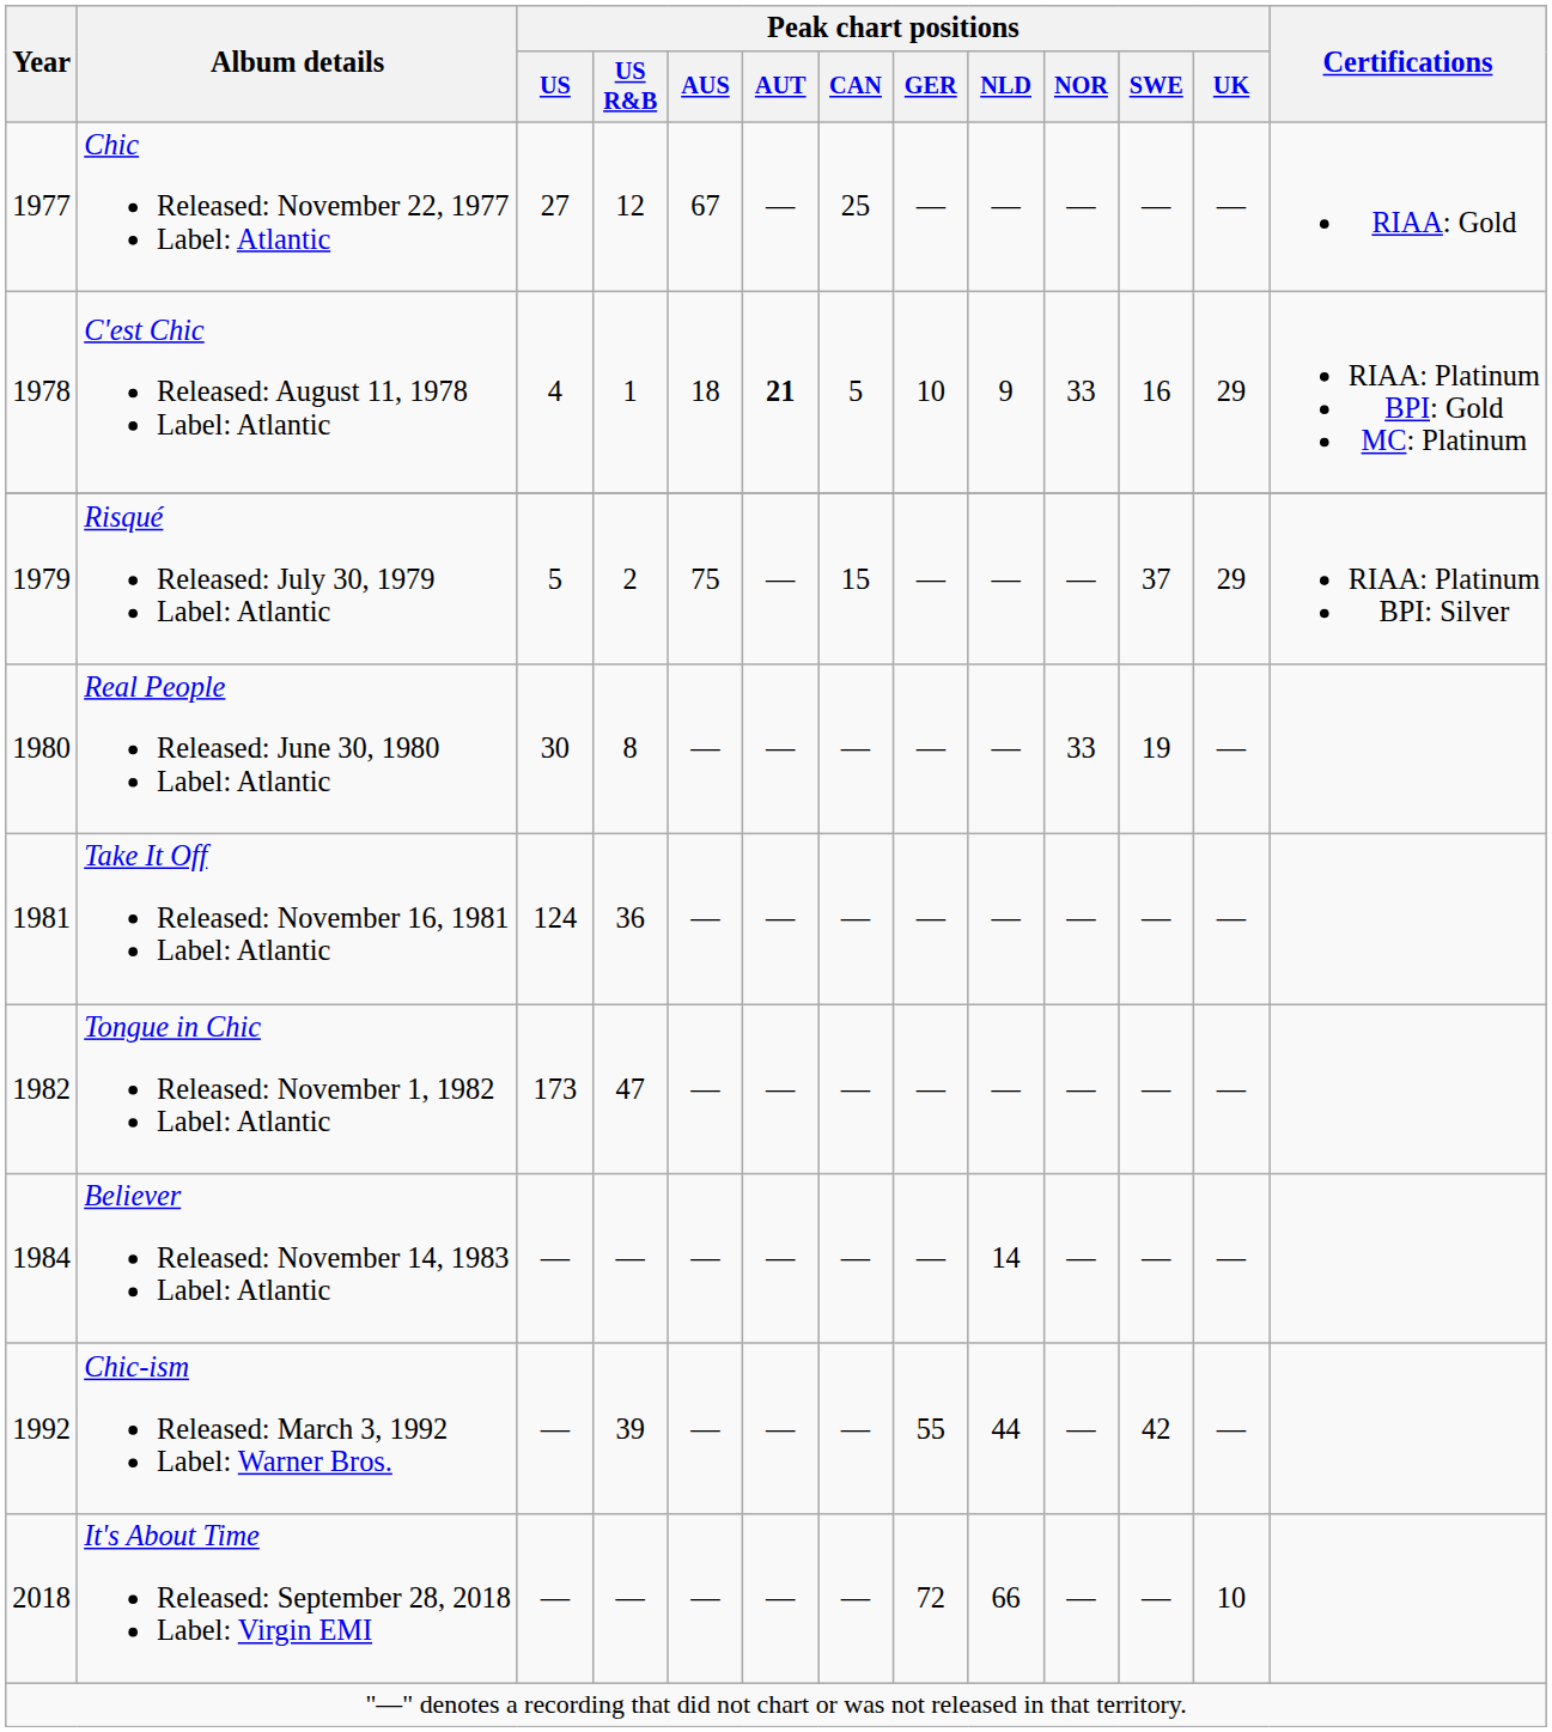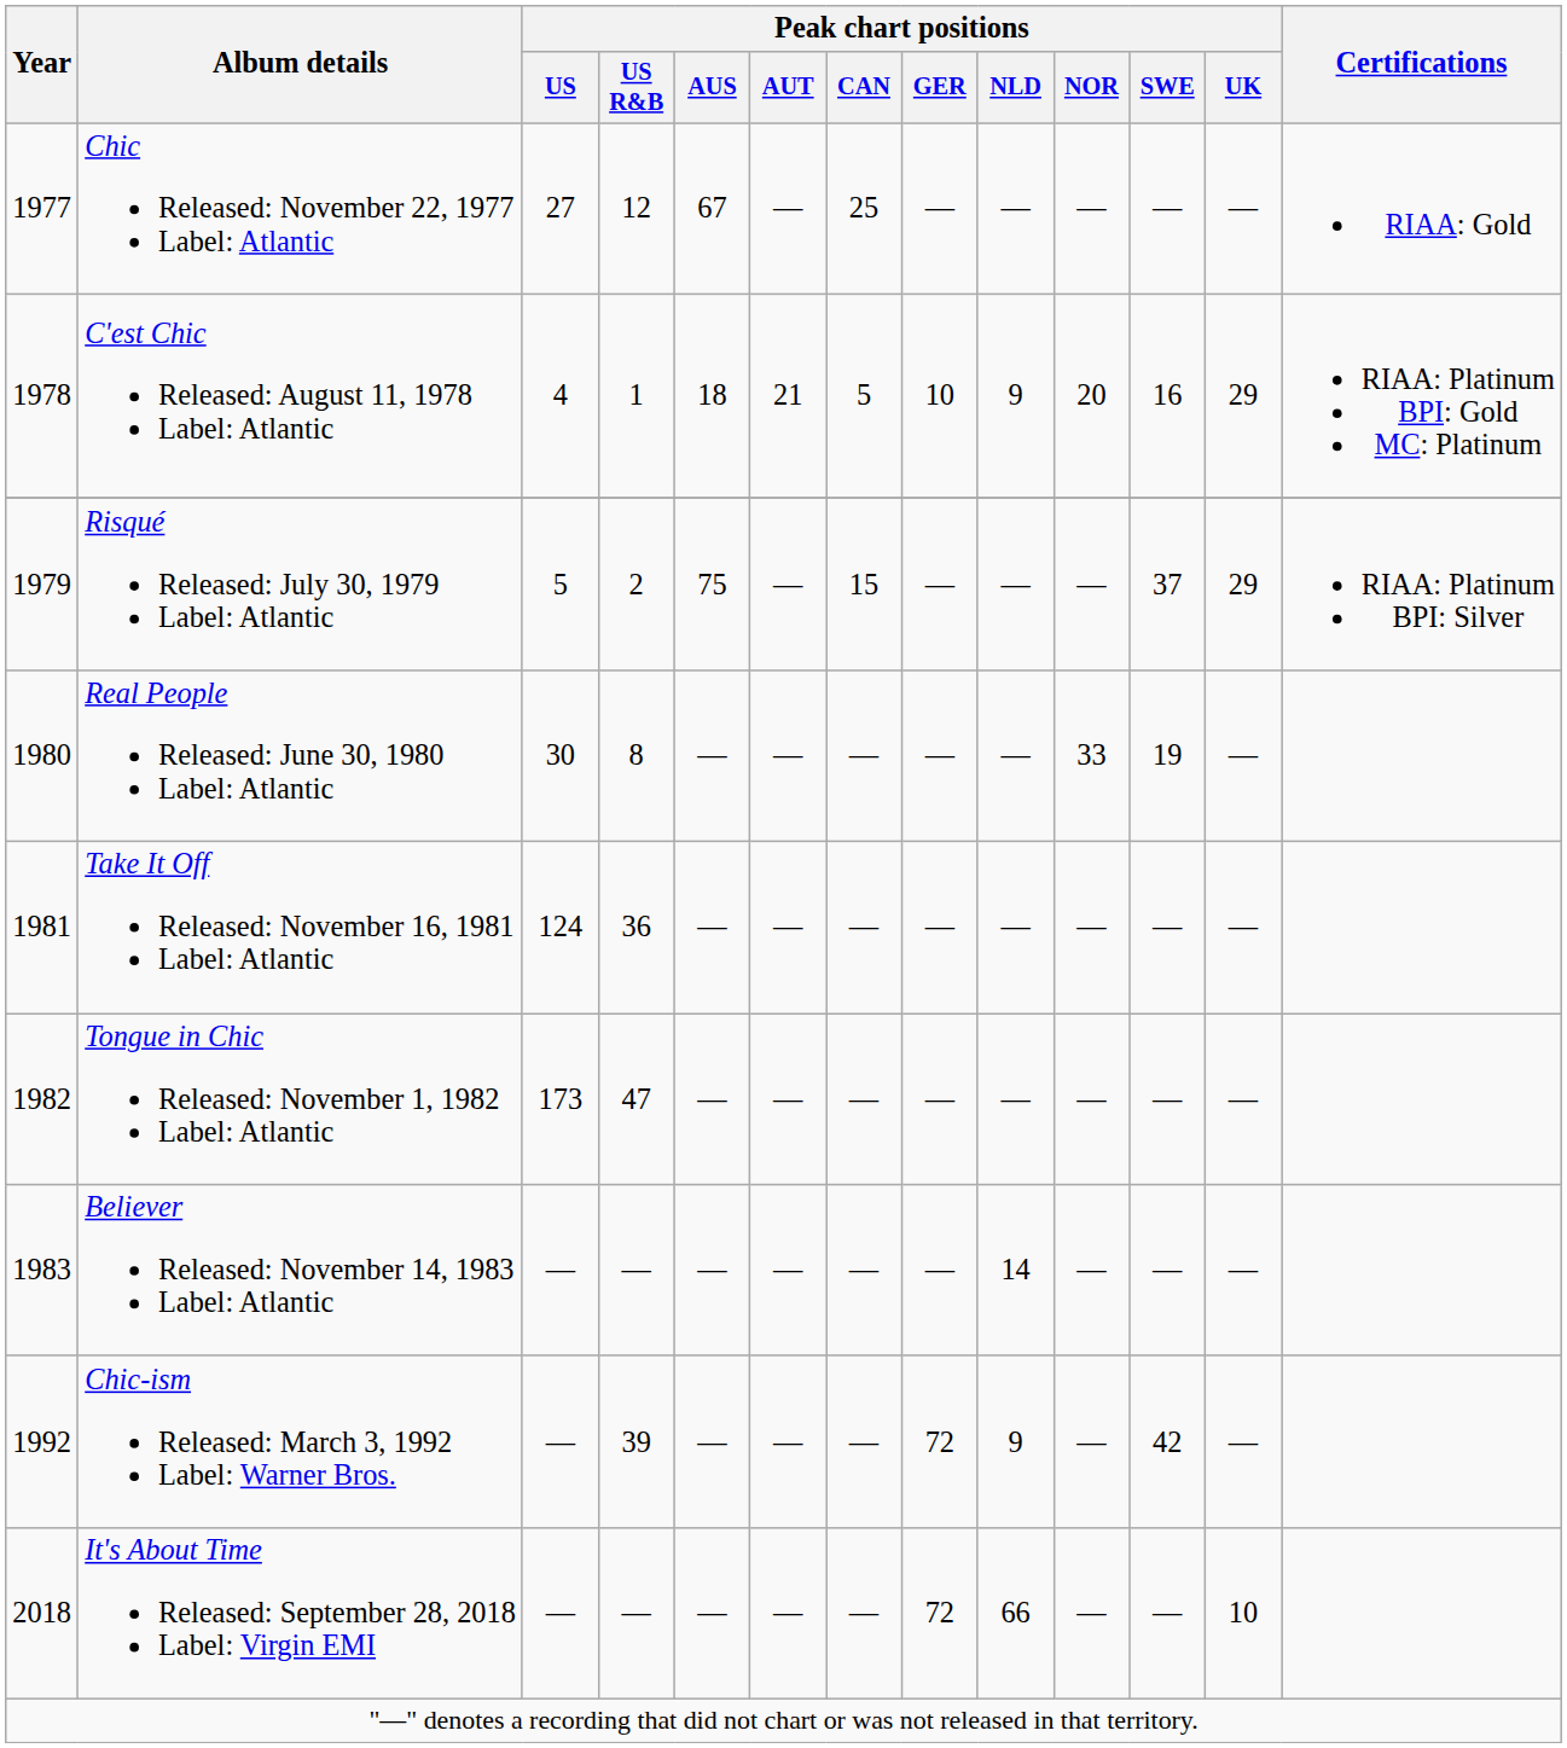C'est Chic Released: August 11, 1978 Label: Atlantic | Peak chart positions / AUT: bold -> normal
C'est Chic Released: August 11, 1978 Label: Atlantic | Peak chart positions / NOR: 33 -> 20
Believer Released: November 14, 1983 Label: Atlantic | Year: 1984 -> 1983
Chic-ism Released: March 3, 1992 Label: Warner Bros. | Peak chart positions / GER: 55 -> 72
Chic-ism Released: March 3, 1992 Label: Warner Bros. | Peak chart positions / NLD: 44 -> 9
